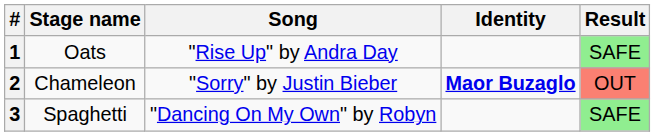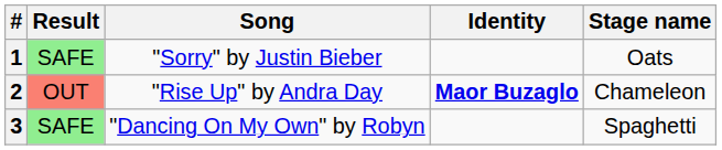columns swapped: Stage name <-> Result
1 | Song: "Rise Up" by Andra Day -> "Sorry" by Justin Bieber
2 | Song: "Sorry" by Justin Bieber -> "Rise Up" by Andra Day
